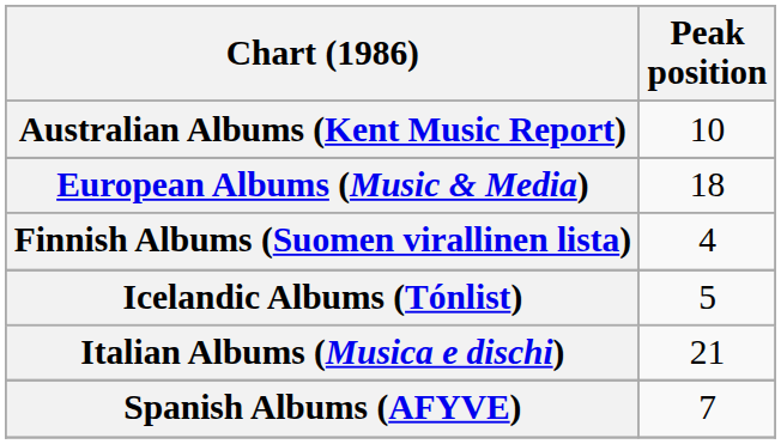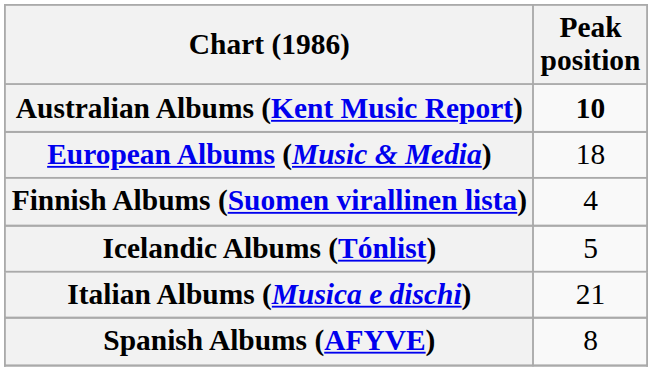Australian Albums (Kent Music Report) | Peak position: normal -> bold
Spanish Albums (AFYVE) | Peak position: 7 -> 8
